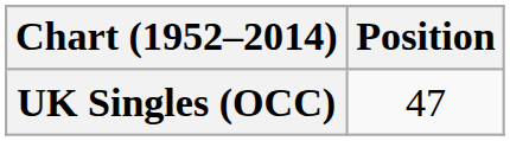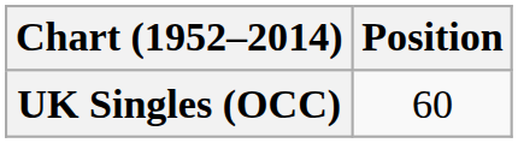UK Singles (OCC) | Position: 47 -> 60
